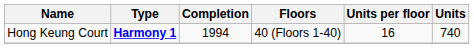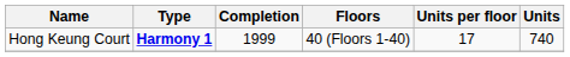Hong Keung Court | Completion: 1994 -> 1999
Hong Keung Court | Units per floor: 16 -> 17
